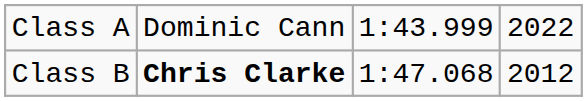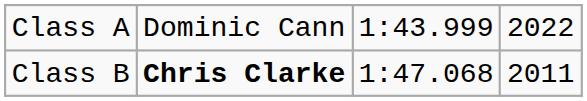Class B | column 4: 2012 -> 2011
